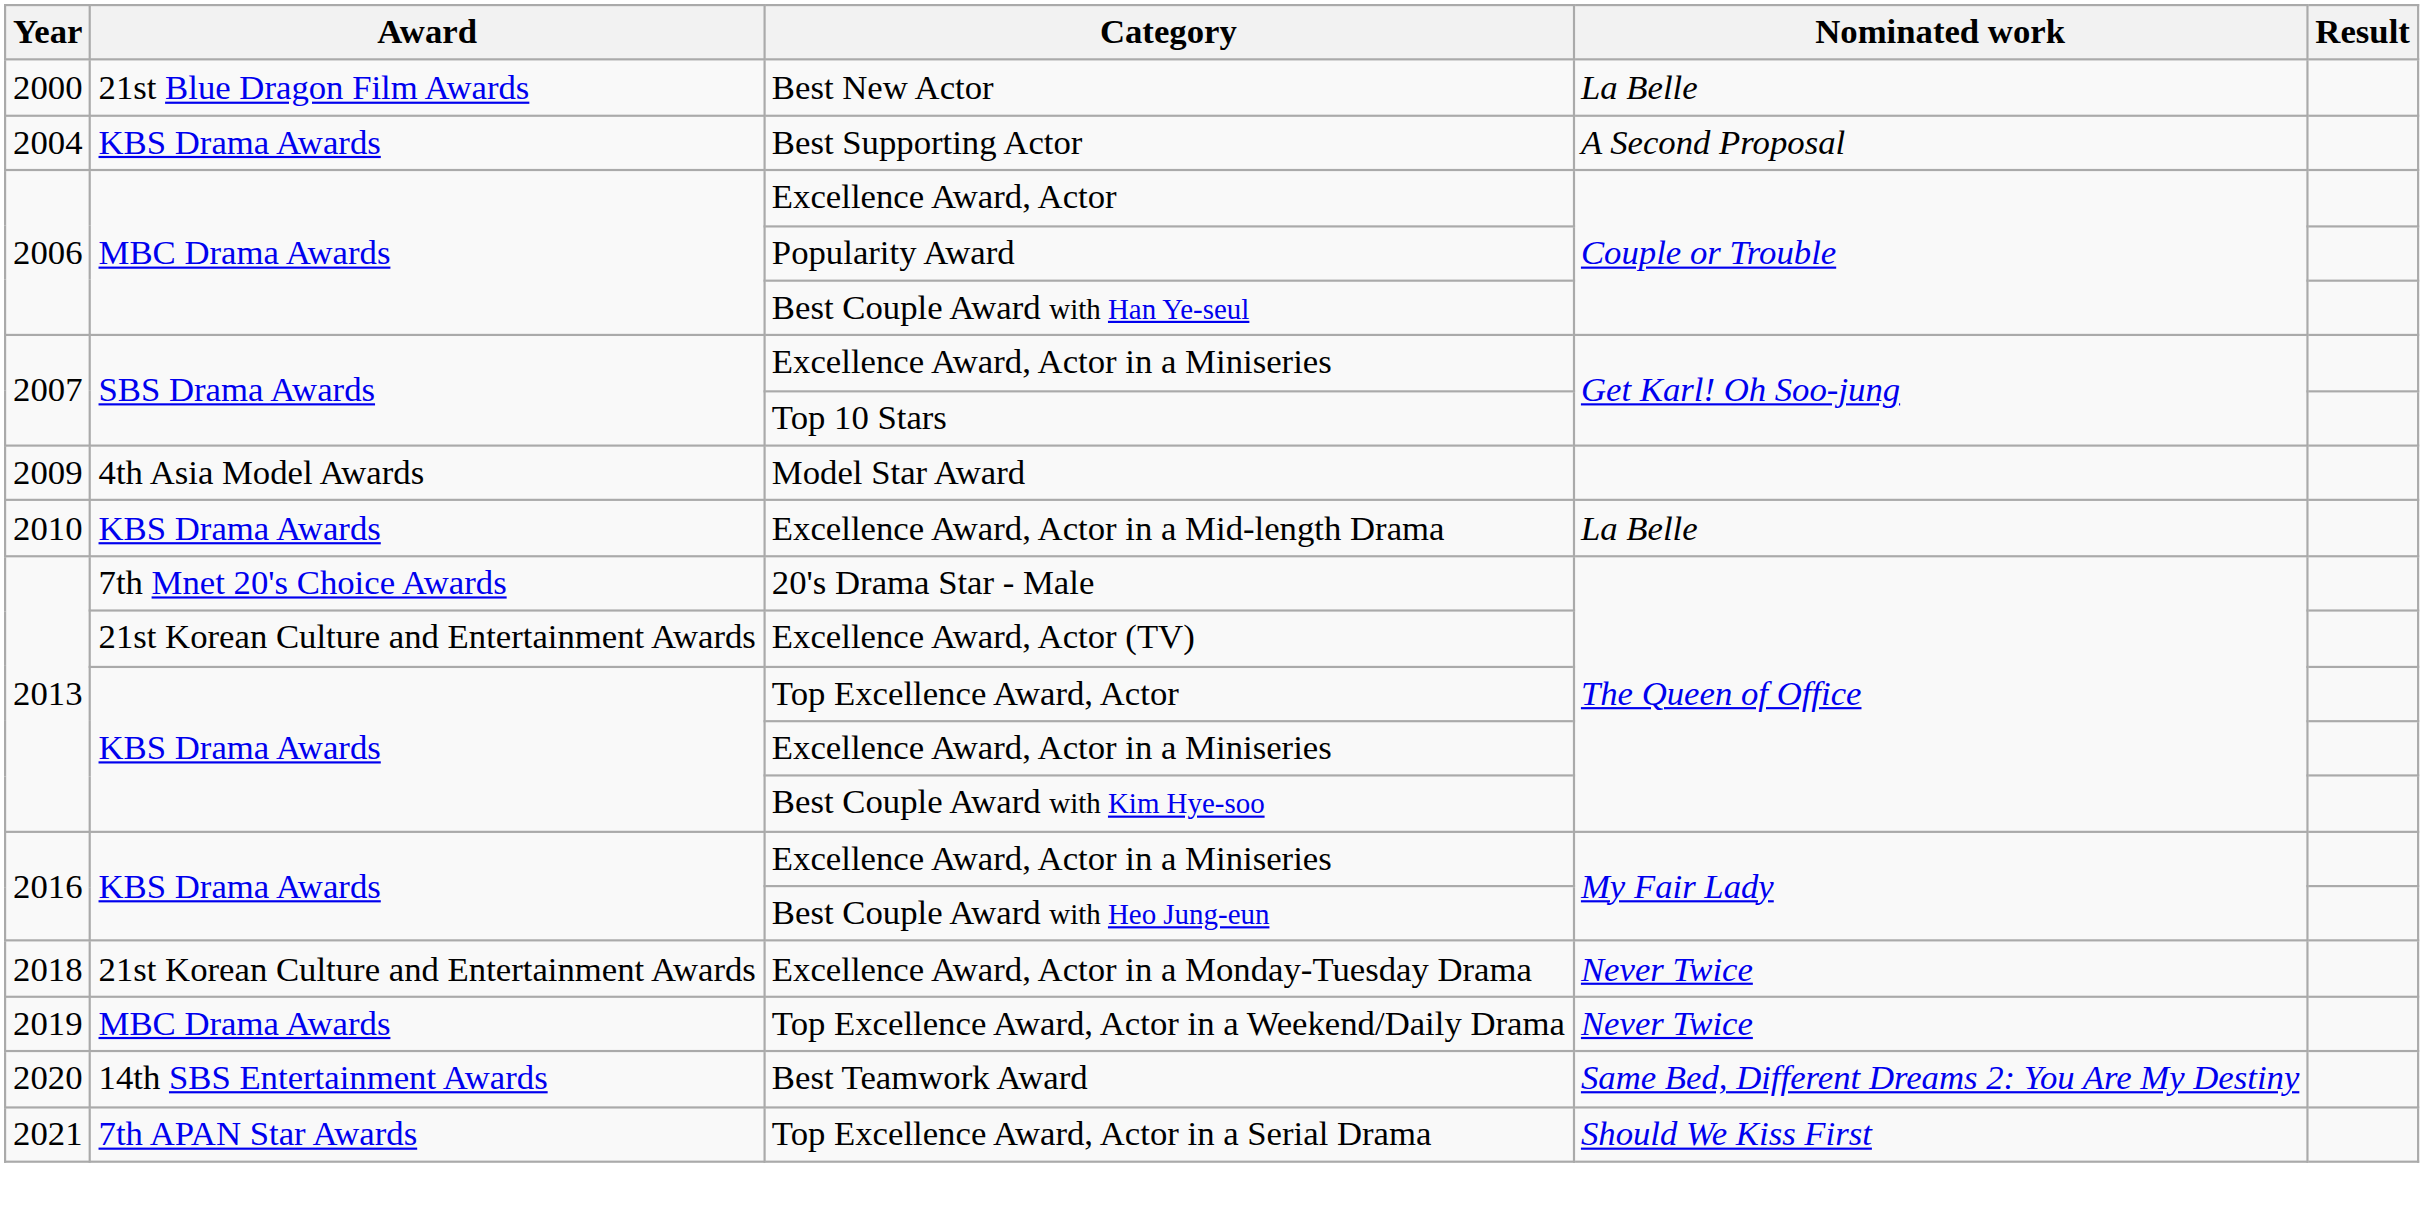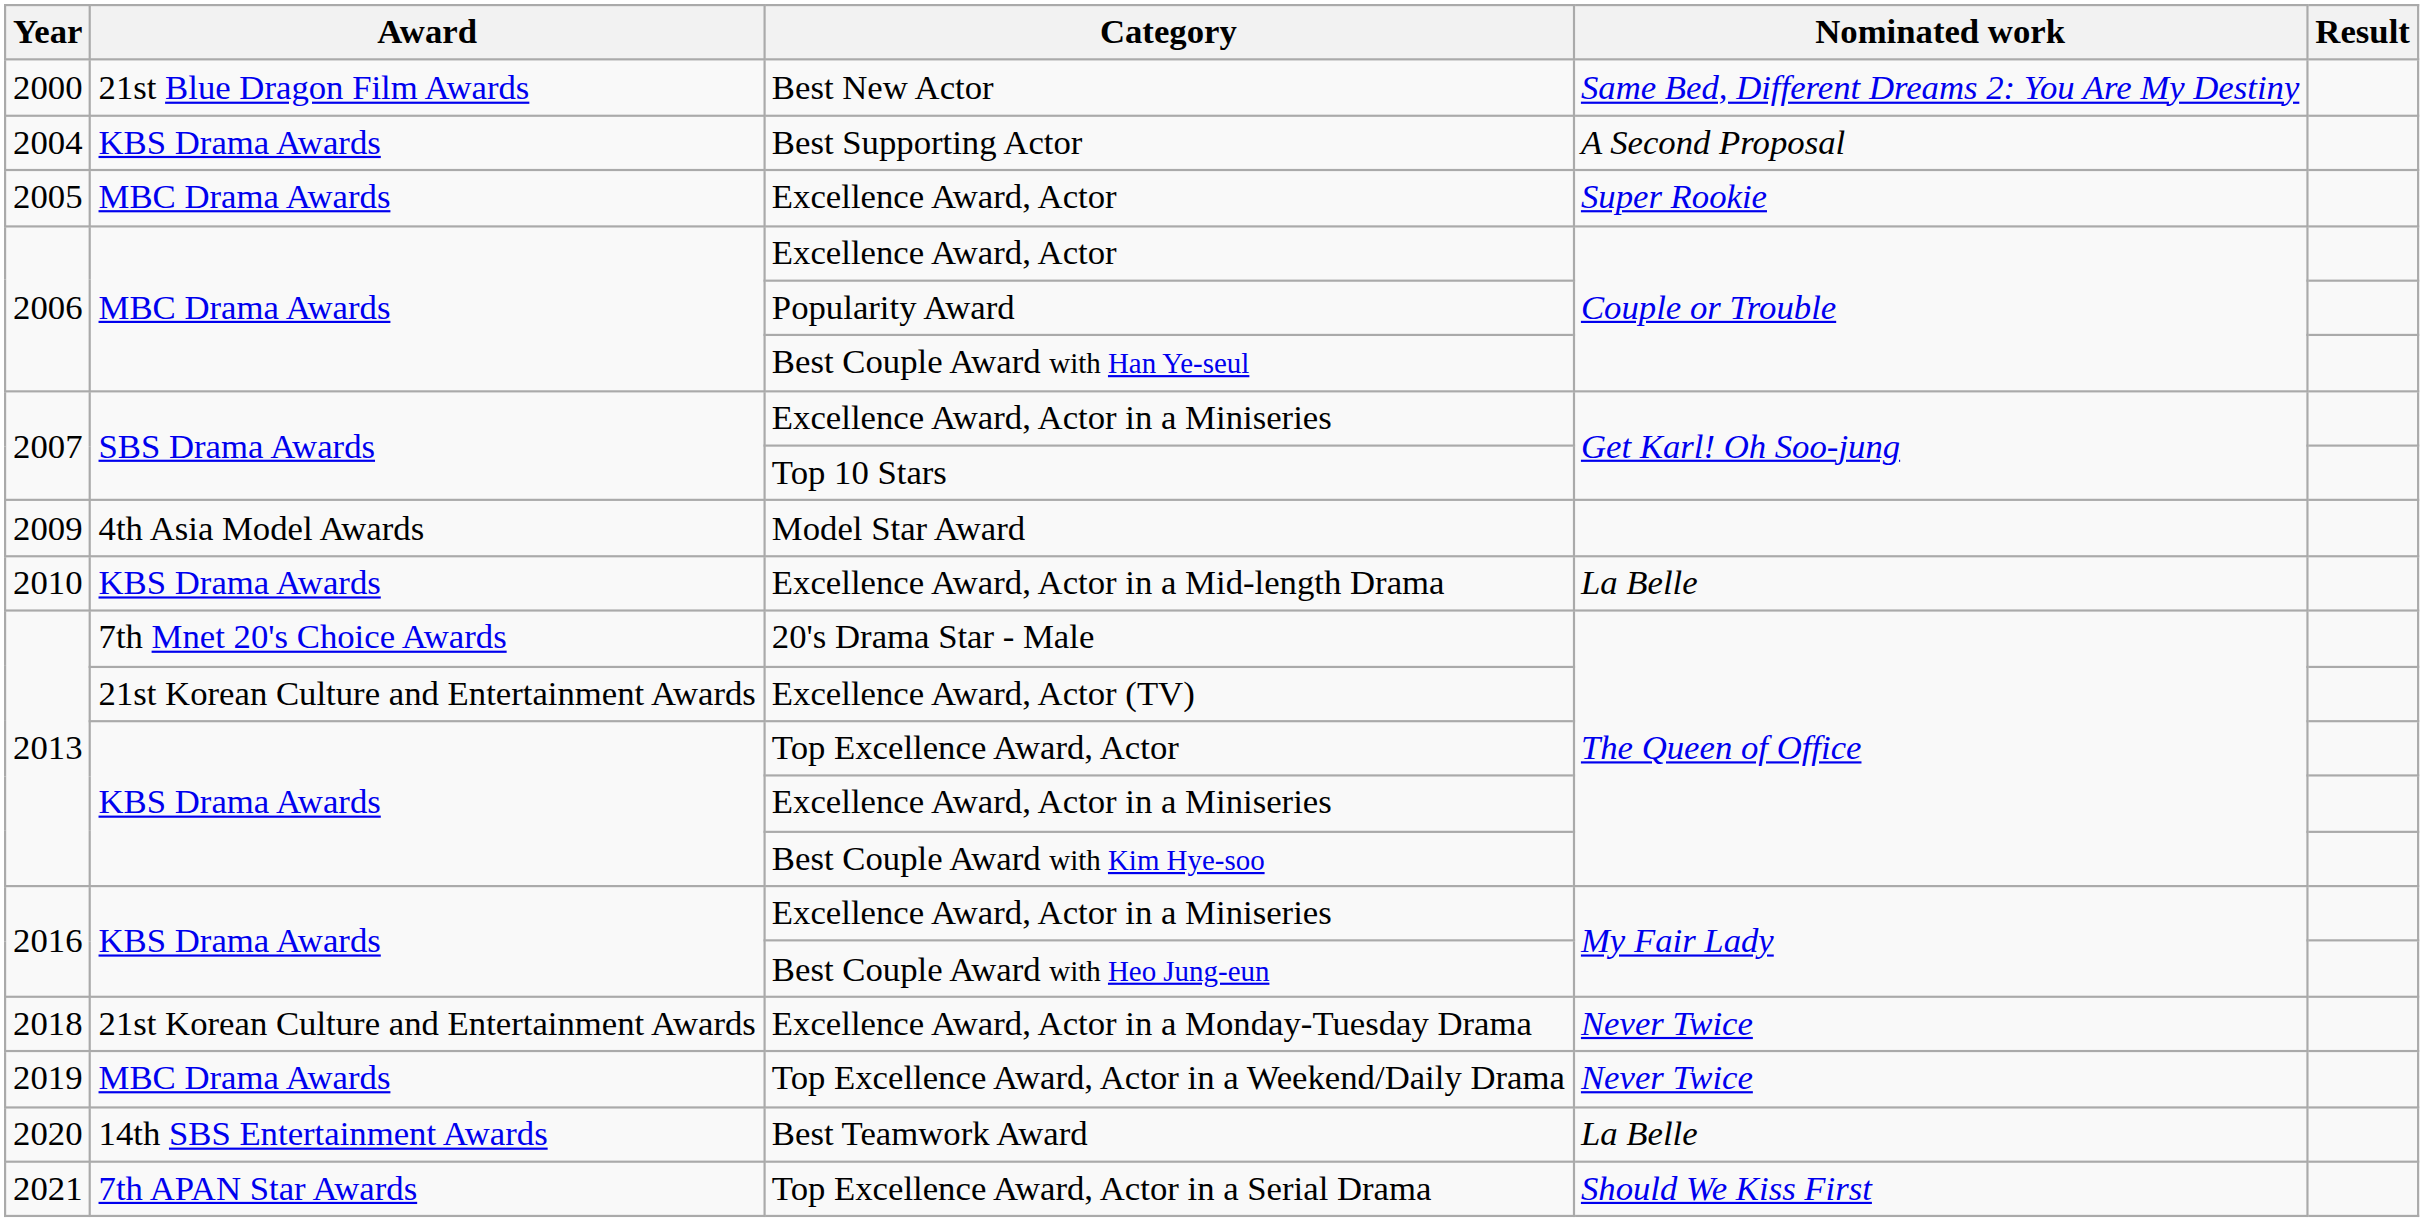Best New Actor | Nominated work: La Belle -> Same Bed, Different Dreams 2: You Are My Destiny
+ row: 2005 | MBC Drama Awards | Excellence Award, Actor | Super Rookie
Best Teamwork Award | Nominated work: Same Bed, Different Dreams 2: You Are My Destiny -> La Belle
